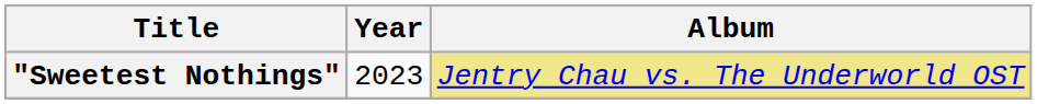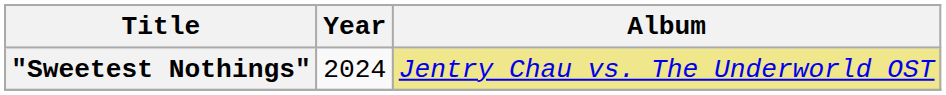"Sweetest Nothings" | Year: 2023 -> 2024
